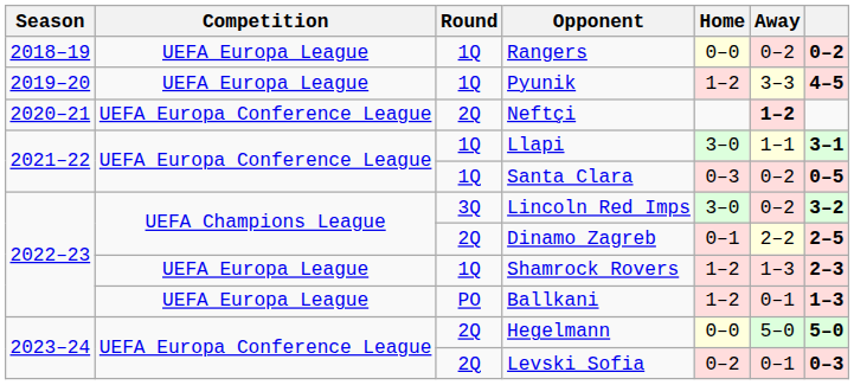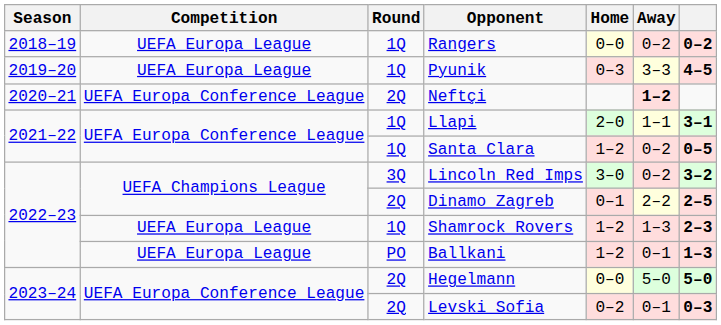Pyunik | Home: 1–2 -> 0–3
Llapi | Home: 3–0 -> 2–0
Santa Clara | Home: 0–3 -> 1–2
